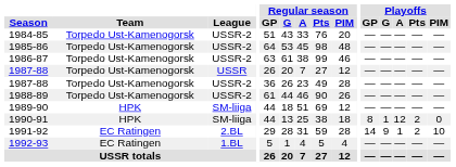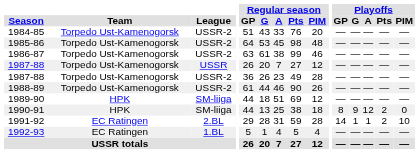1990-91 | Playoffs / G: 1 -> 9
1991-92 | Playoffs / G: 9 -> 1
